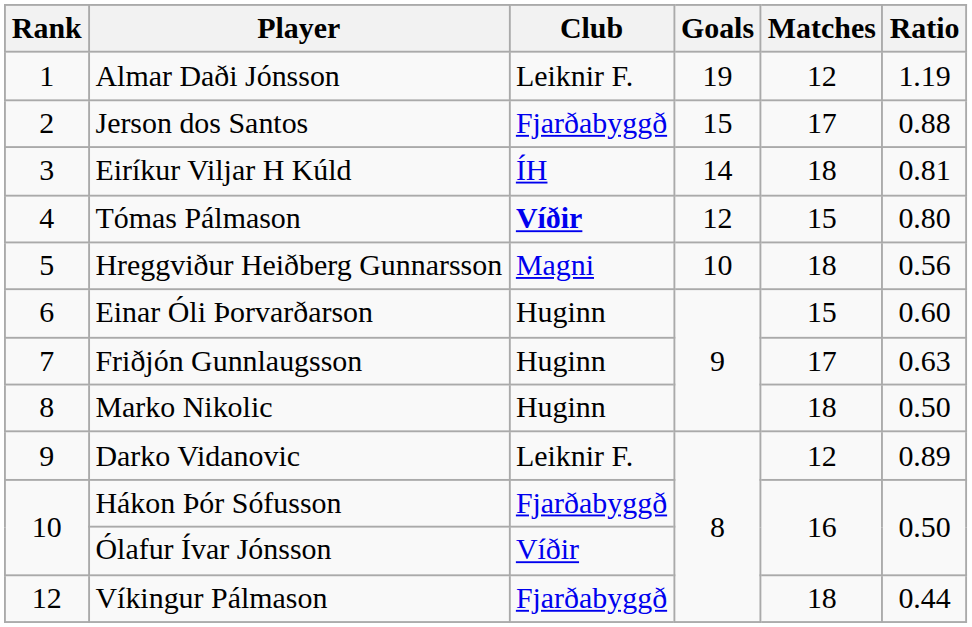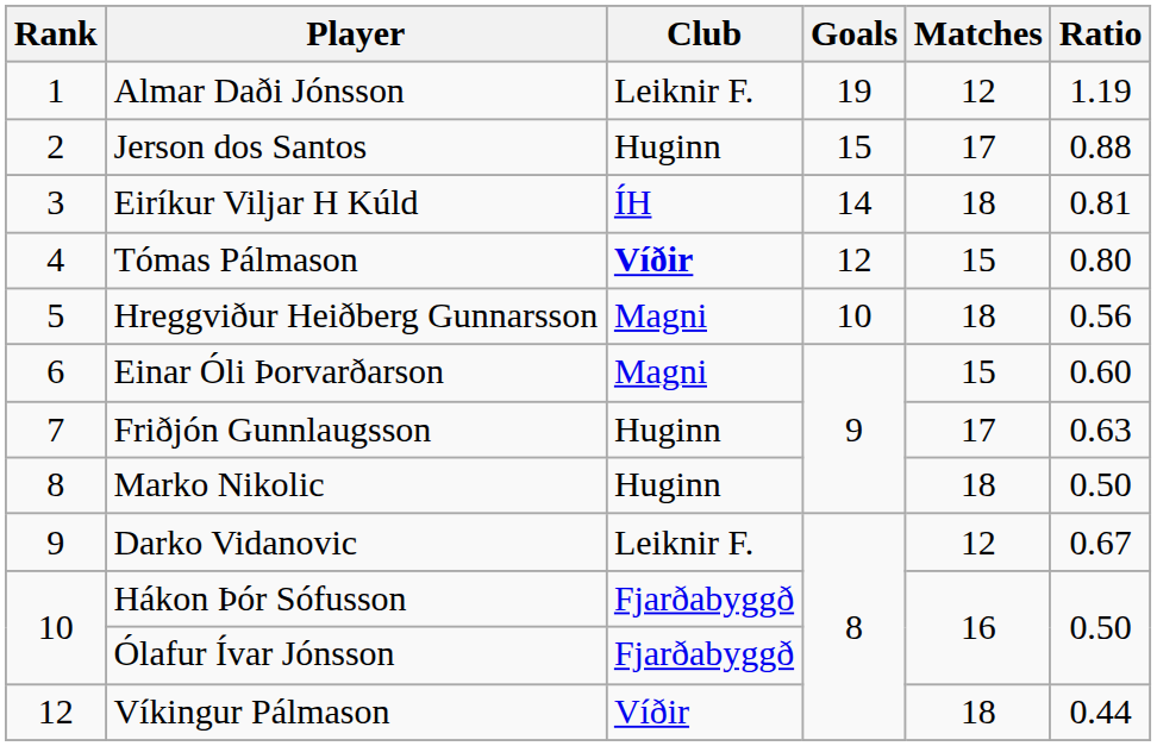Jerson dos Santos | Club: Fjarðabyggð -> Huginn
Einar Óli Þorvarðarson | Club: Huginn -> Magni
Darko Vidanovic | Ratio: 0.89 -> 0.67
Ólafur Ívar Jónsson | Club: Víðir -> Fjarðabyggð
Víkingur Pálmason | Club: Fjarðabyggð -> Víðir
